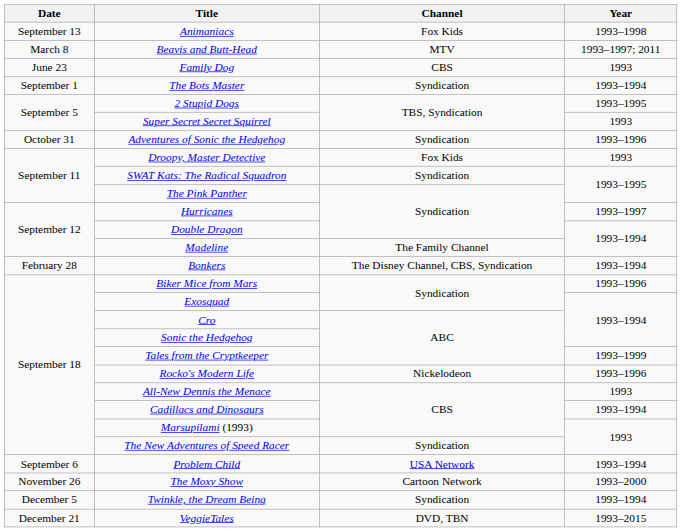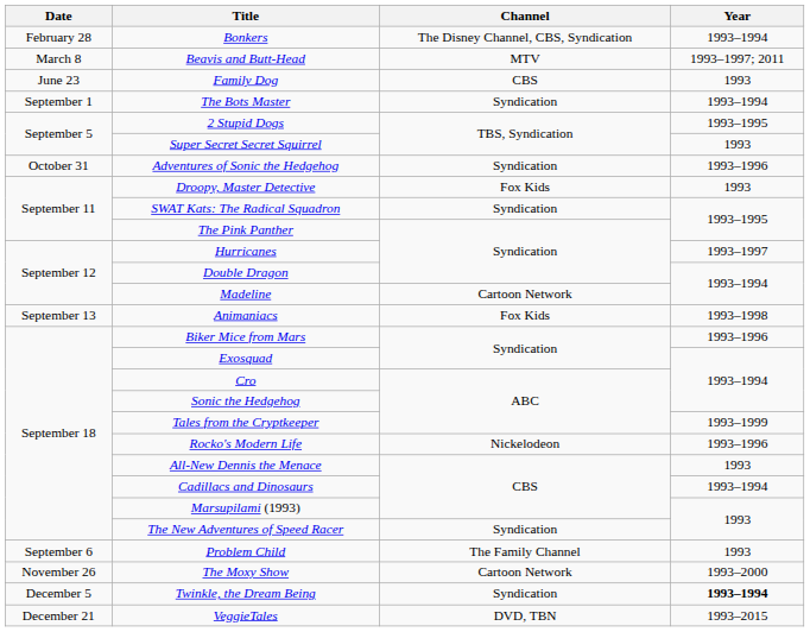rows swapped: Bonkers <-> Animaniacs
Madeline | Channel: The Family Channel -> Cartoon Network
Problem Child | Channel: USA Network -> The Family Channel
Problem Child | Year: 1993–1994 -> 1993
Twinkle, the Dream Being | Year: normal -> bold
